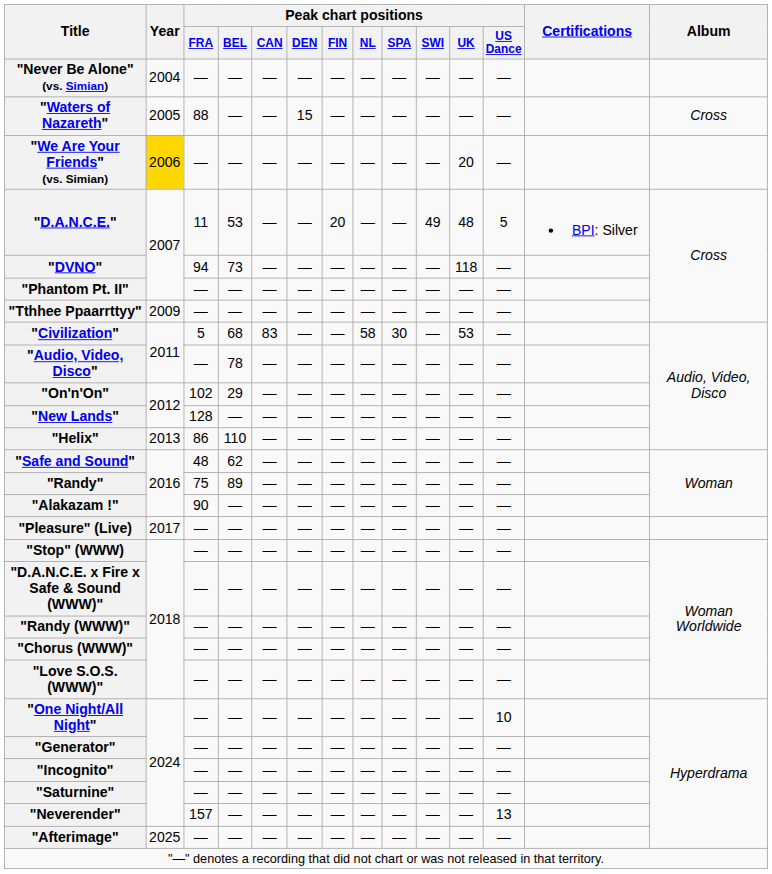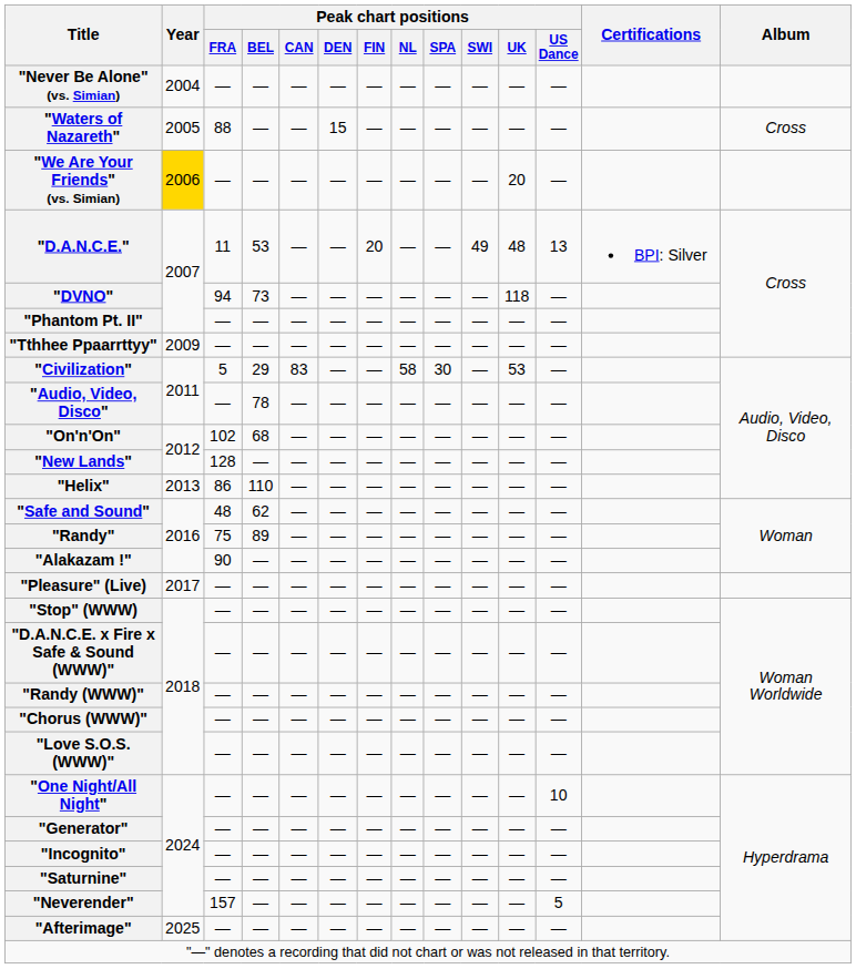"D.A.N.C.E." | Peak chart positions / US Dance: 5 -> 13
"Civilization" | Peak chart positions / BEL: 68 -> 29
"On'n'On" | Peak chart positions / BEL: 29 -> 68
"Neverender" | Peak chart positions / US Dance: 13 -> 5
